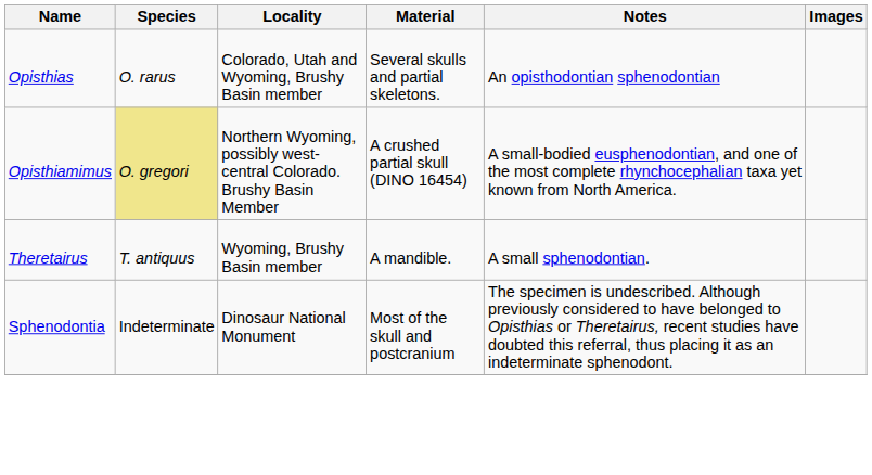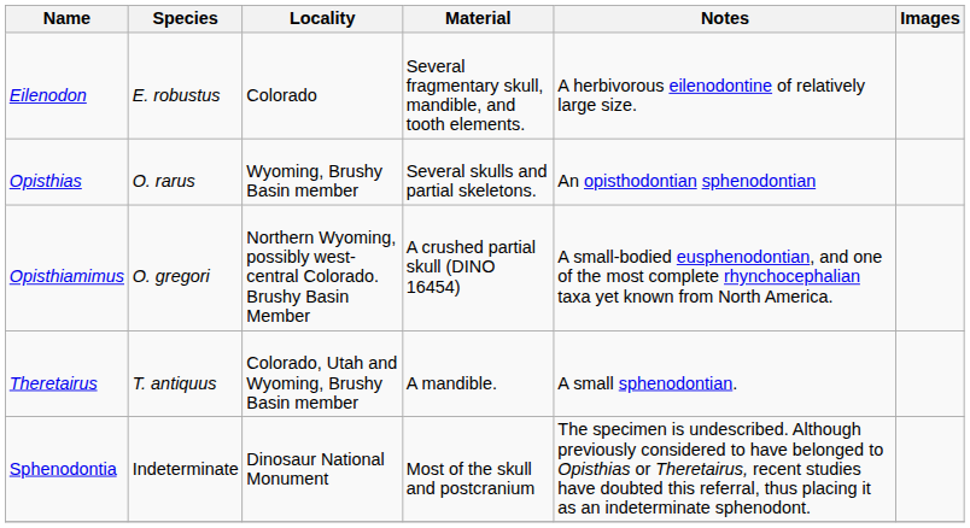+ row: Eilenodon | E. robustus | Colorado | Several fragmentary skull, mandible, and tooth elements. | A herbivorous eilenodontine of relatively large size.
Opisthias | Locality: Colorado, Utah and Wyoming, Brushy Basin member -> Wyoming, Brushy Basin member
Opisthiamimus | Species: khaki background -> no background
Theretairus | Locality: Wyoming, Brushy Basin member -> Colorado, Utah and Wyoming, Brushy Basin member
